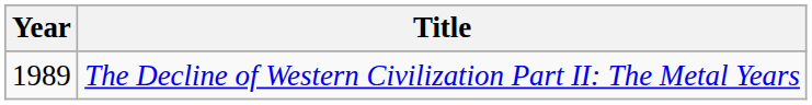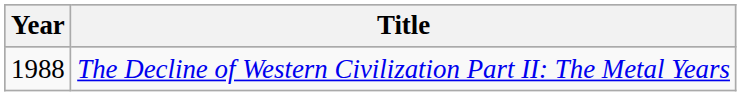The Decline of Western Civilization Part II: The Metal Years | Year: 1989 -> 1988
